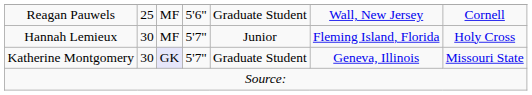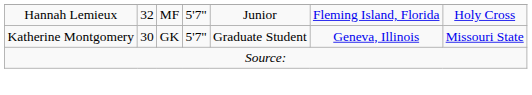- row: Reagan Pauwels | 25 | MF | 5'6" | Graduate Student | Wall, New Jersey | Cornell
Hannah Lemieux | column 2: 30 -> 32
Katherine Montgomery | column 3: lavender background -> no background
